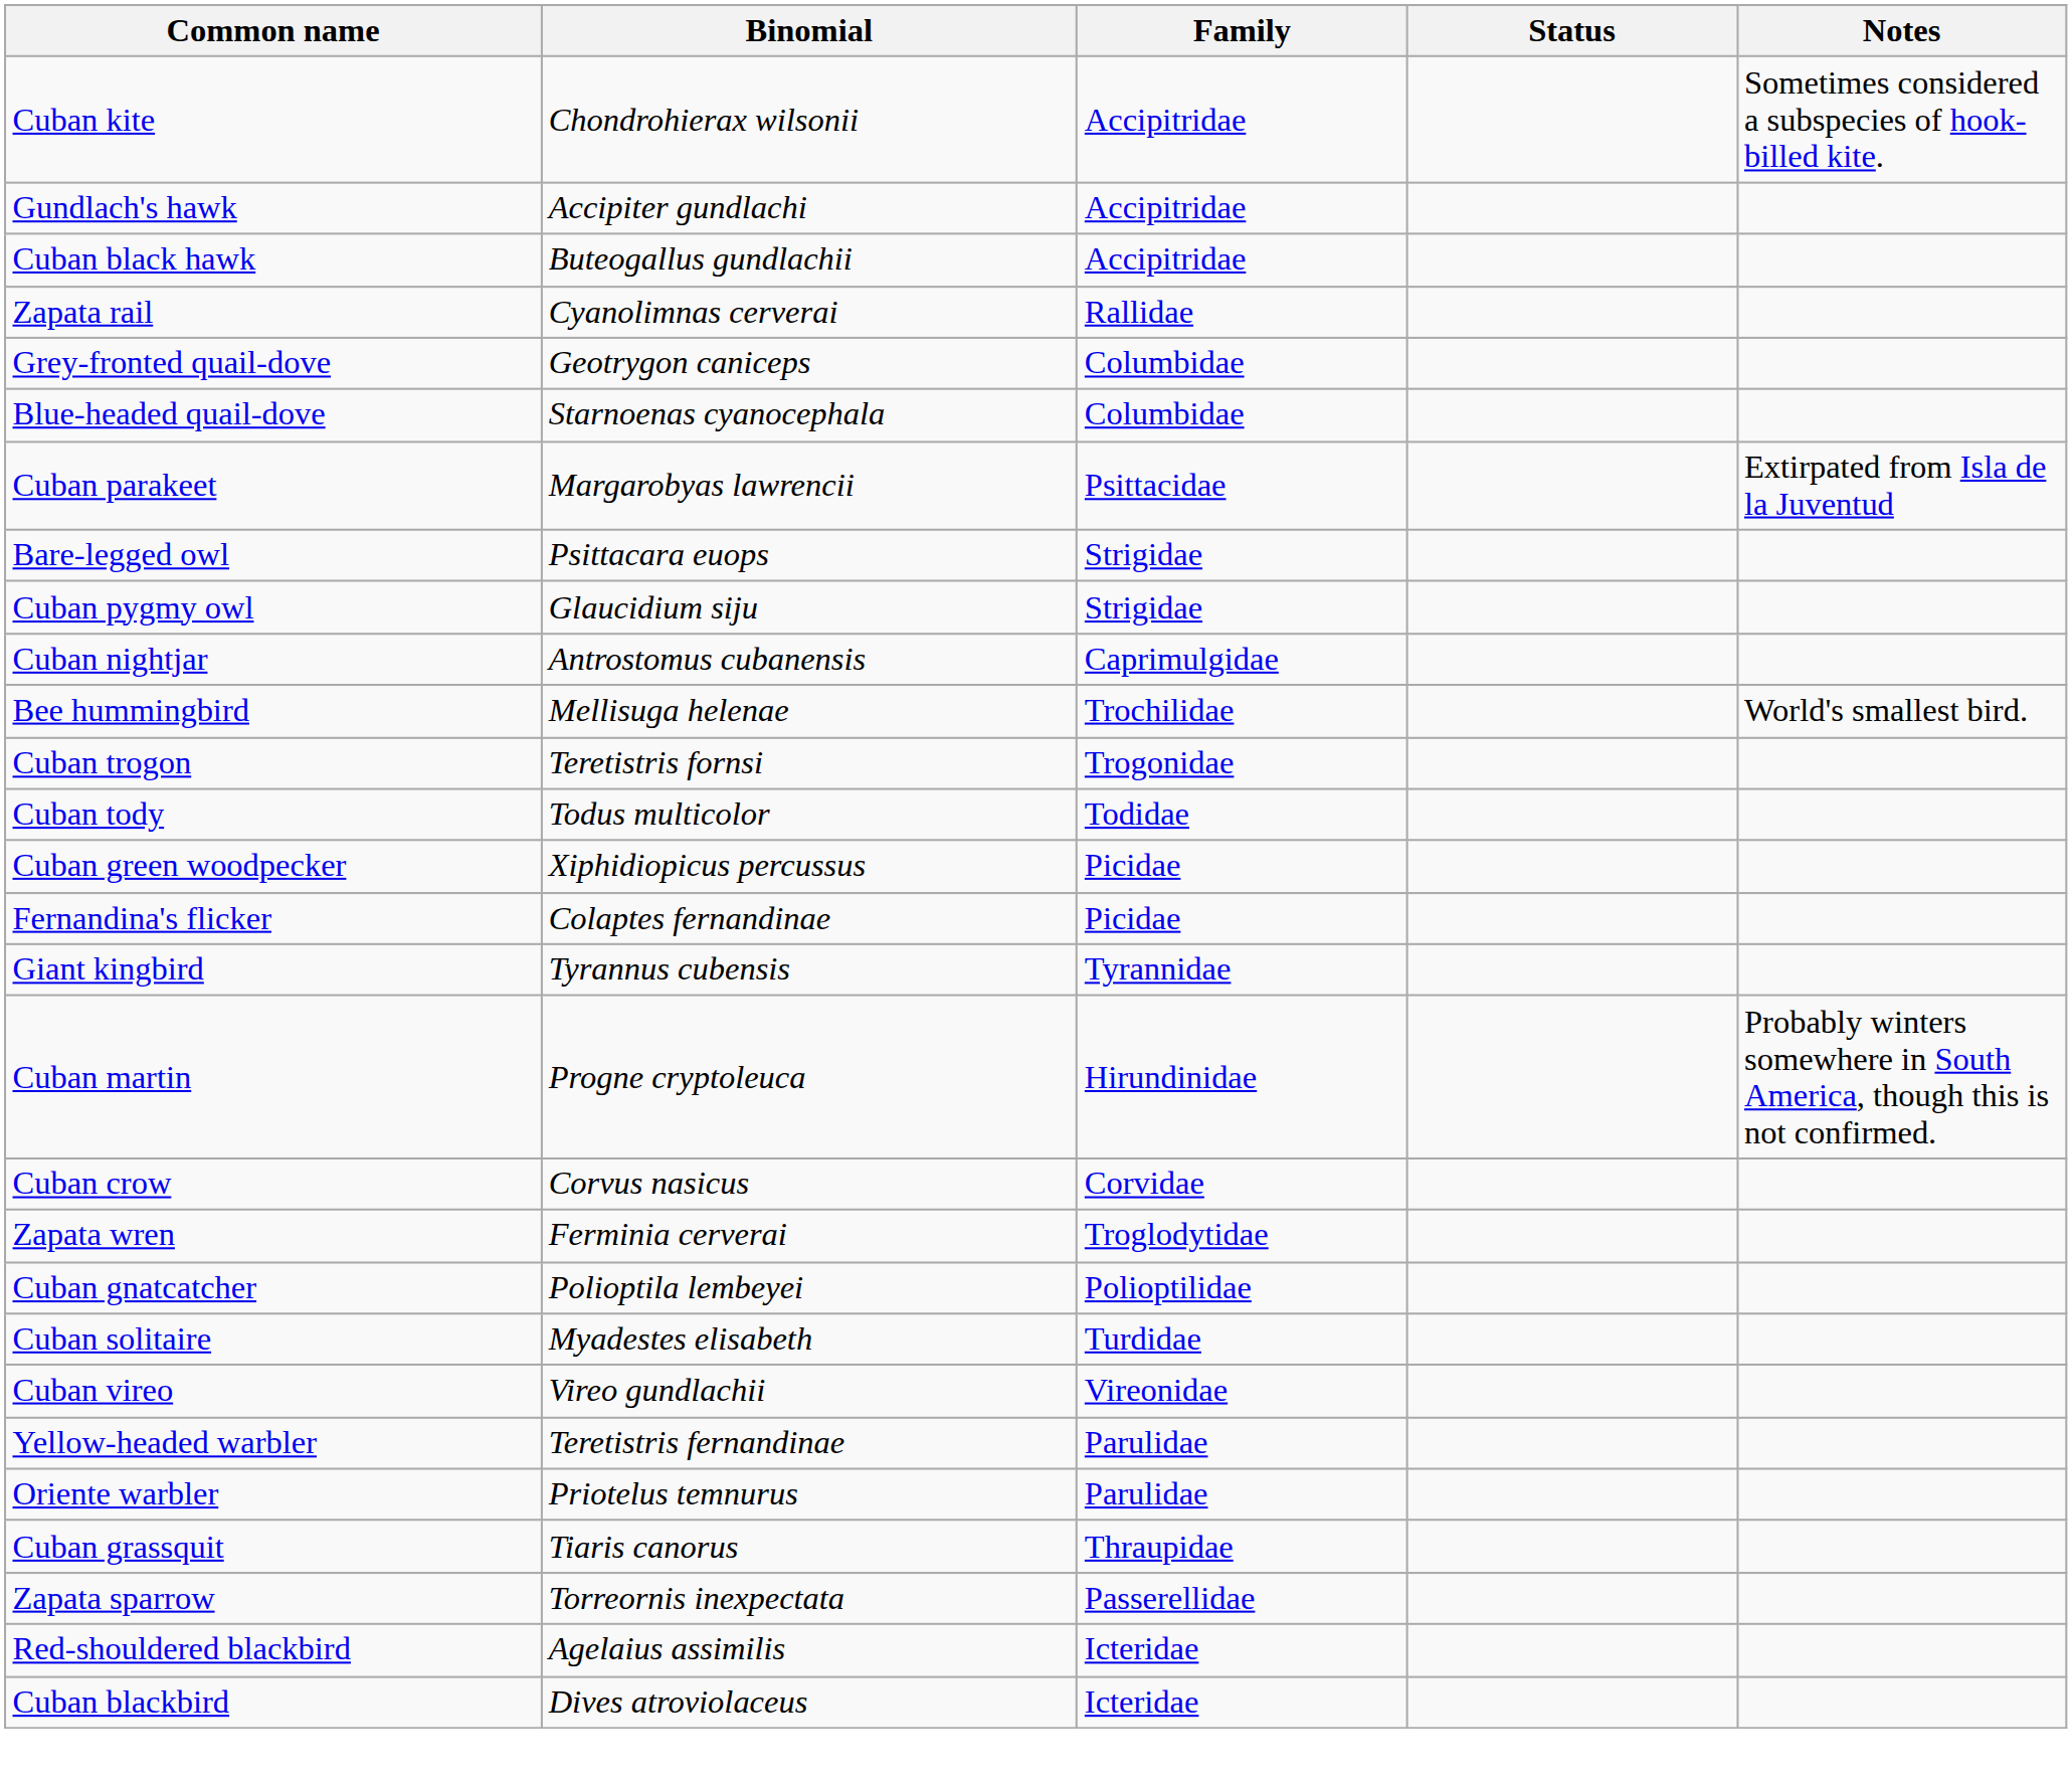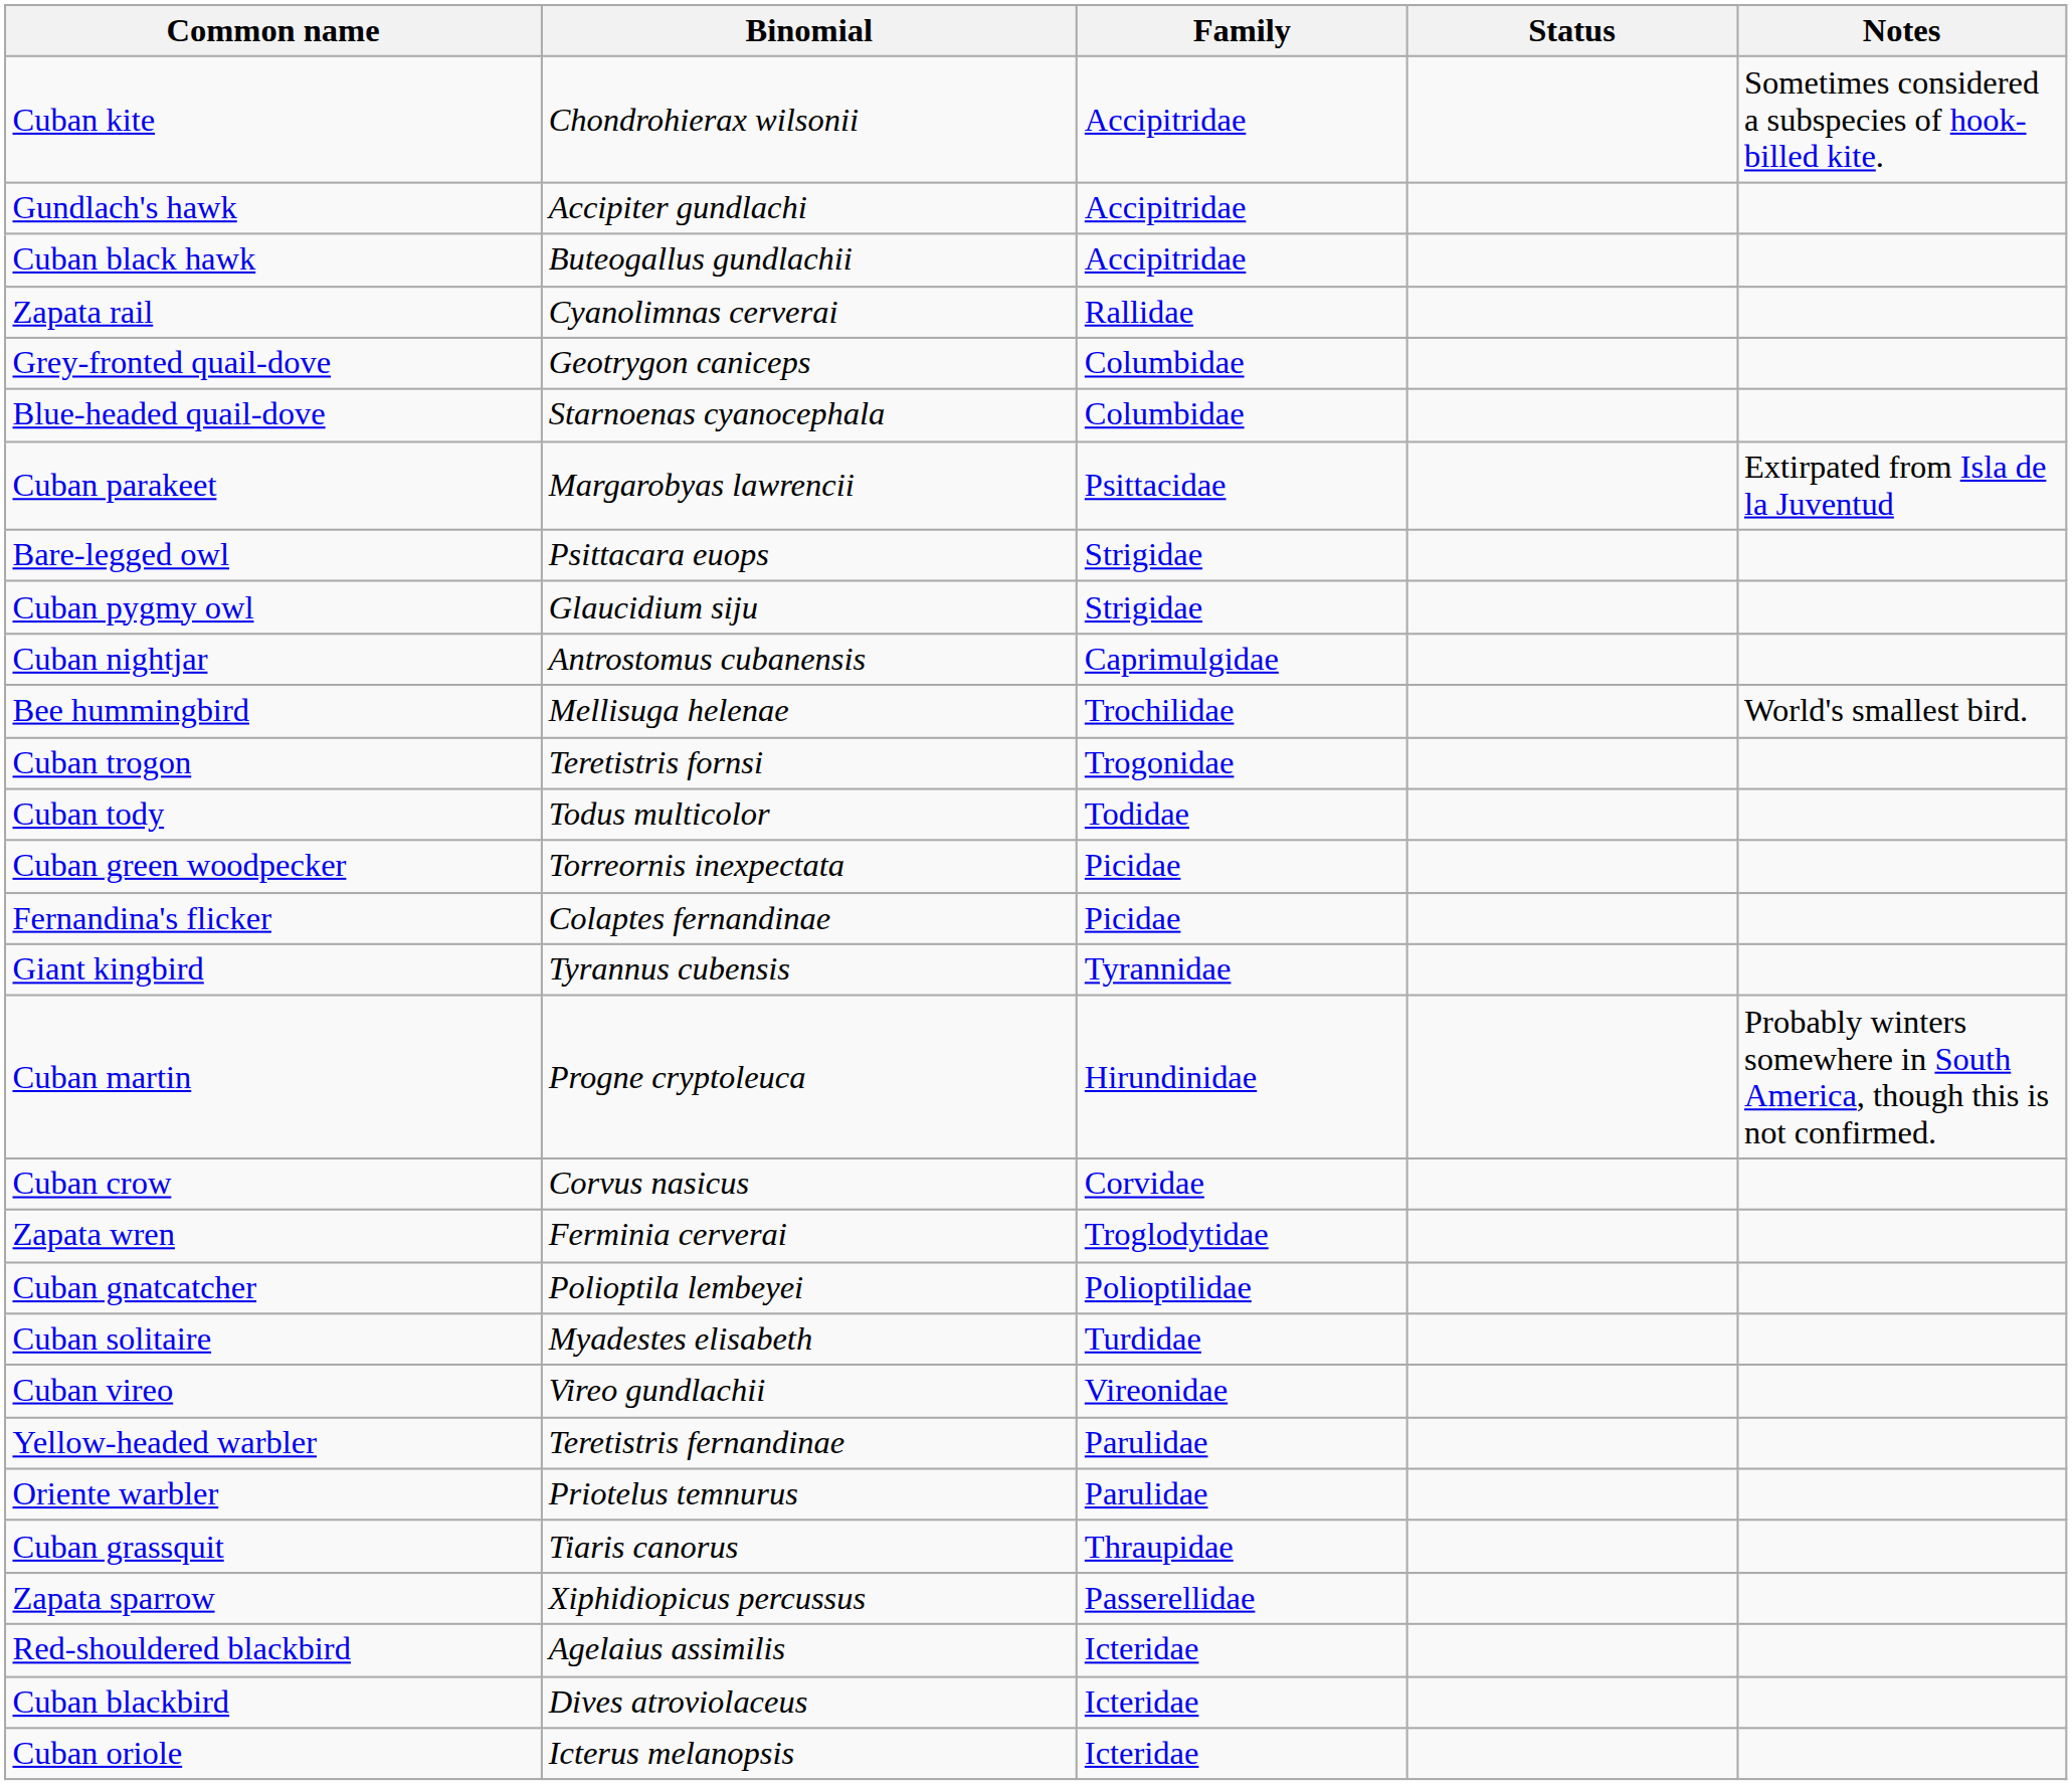Cuban green woodpecker | Binomial: Xiphidiopicus percussus -> Torreornis inexpectata
Zapata sparrow | Binomial: Torreornis inexpectata -> Xiphidiopicus percussus
+ row: Cuban oriole | Icterus melanopsis | Icteridae
